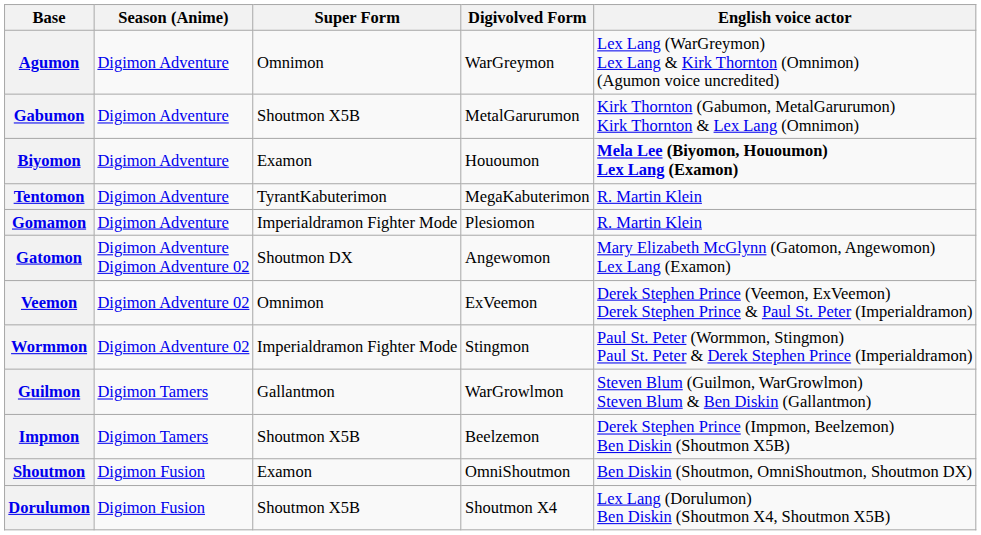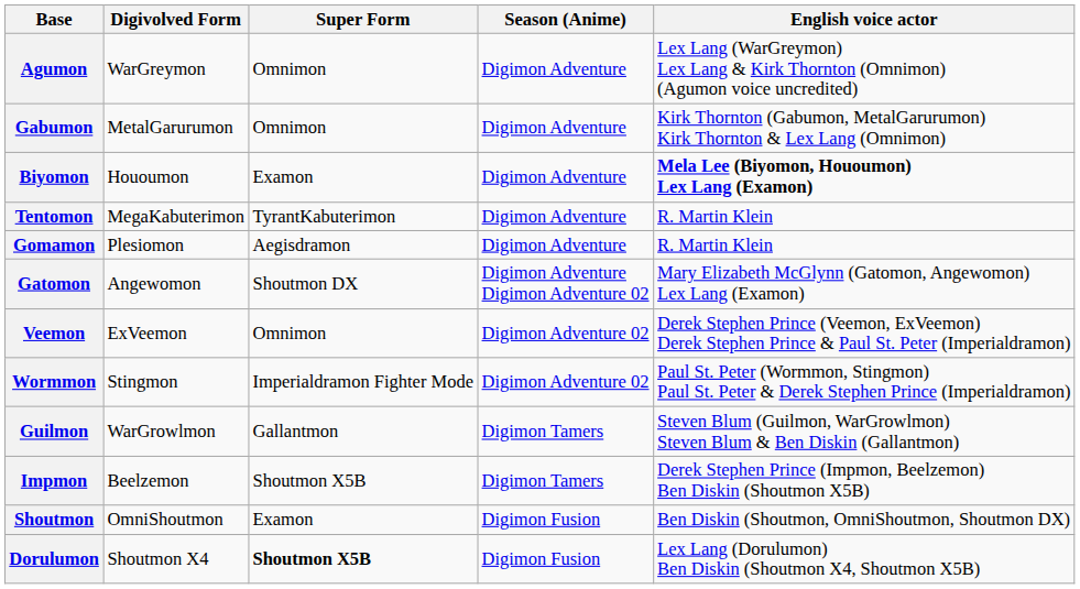columns swapped: Digivolved Form <-> Season (Anime)
Gabumon | Super Form: Shoutmon X5B -> Omnimon
Gomamon | Super Form: Imperialdramon Fighter Mode -> Aegisdramon
Dorulumon | Super Form: normal -> bold
